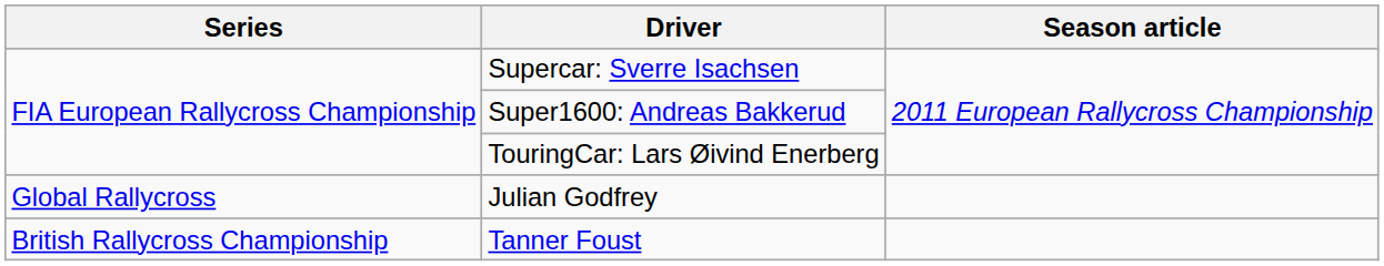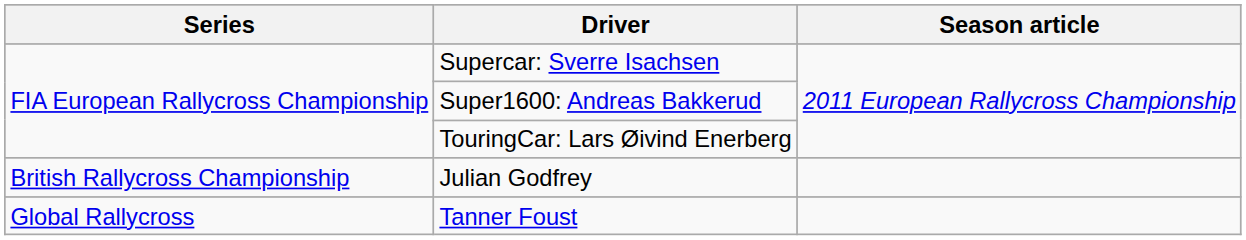Julian Godfrey | Series: Global Rallycross -> British Rallycross Championship
Tanner Foust | Series: British Rallycross Championship -> Global Rallycross
